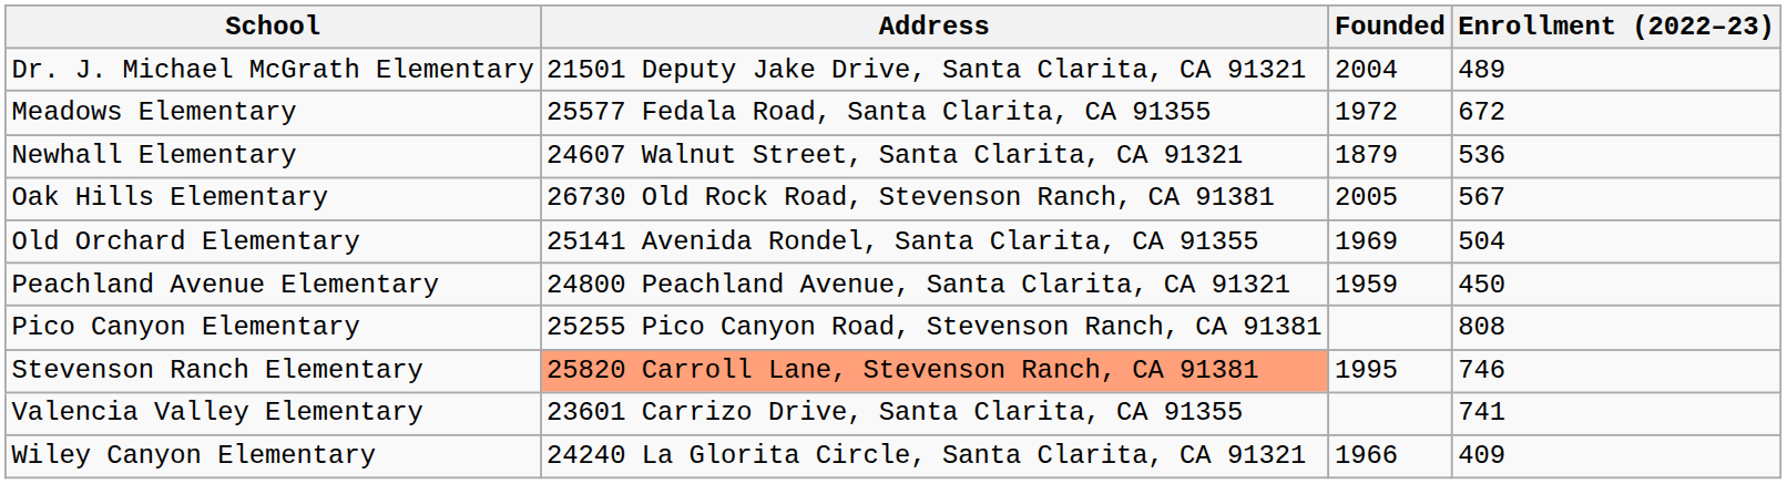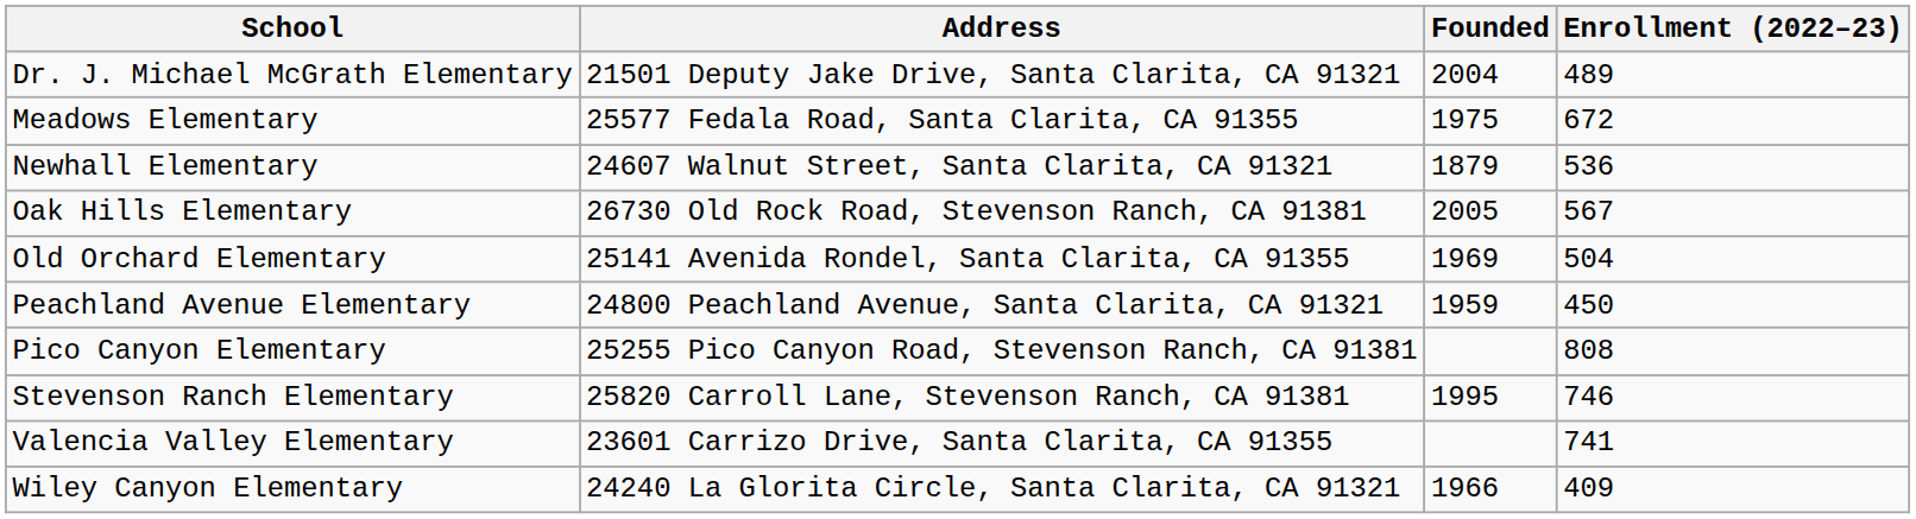Meadows Elementary | Founded: 1972 -> 1975
Stevenson Ranch Elementary | Address: lightsalmon background -> no background
